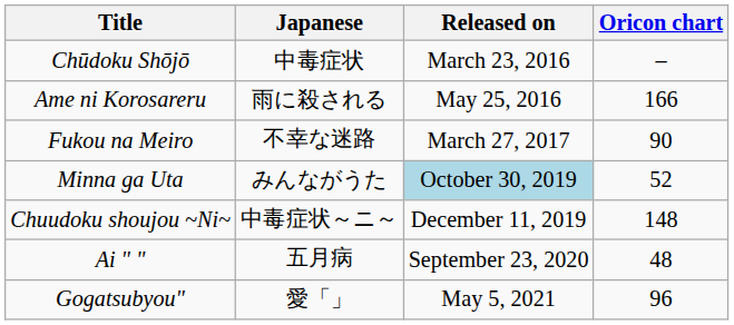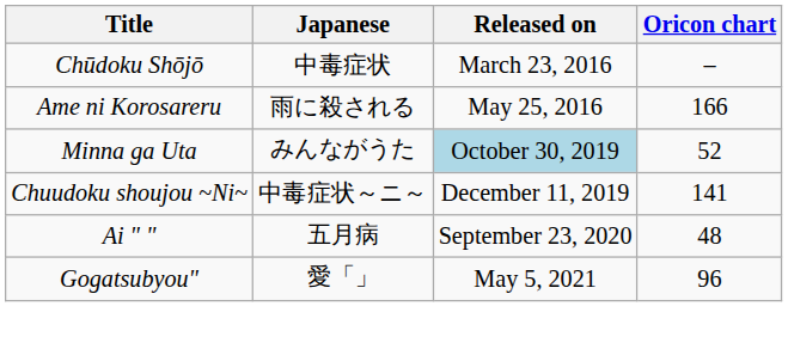- row: Fukou na Meiro | 不幸な迷路 | March 27, 2017 | 90
Chuudoku shoujou ~Ni~ | Oricon chart: 148 -> 141
